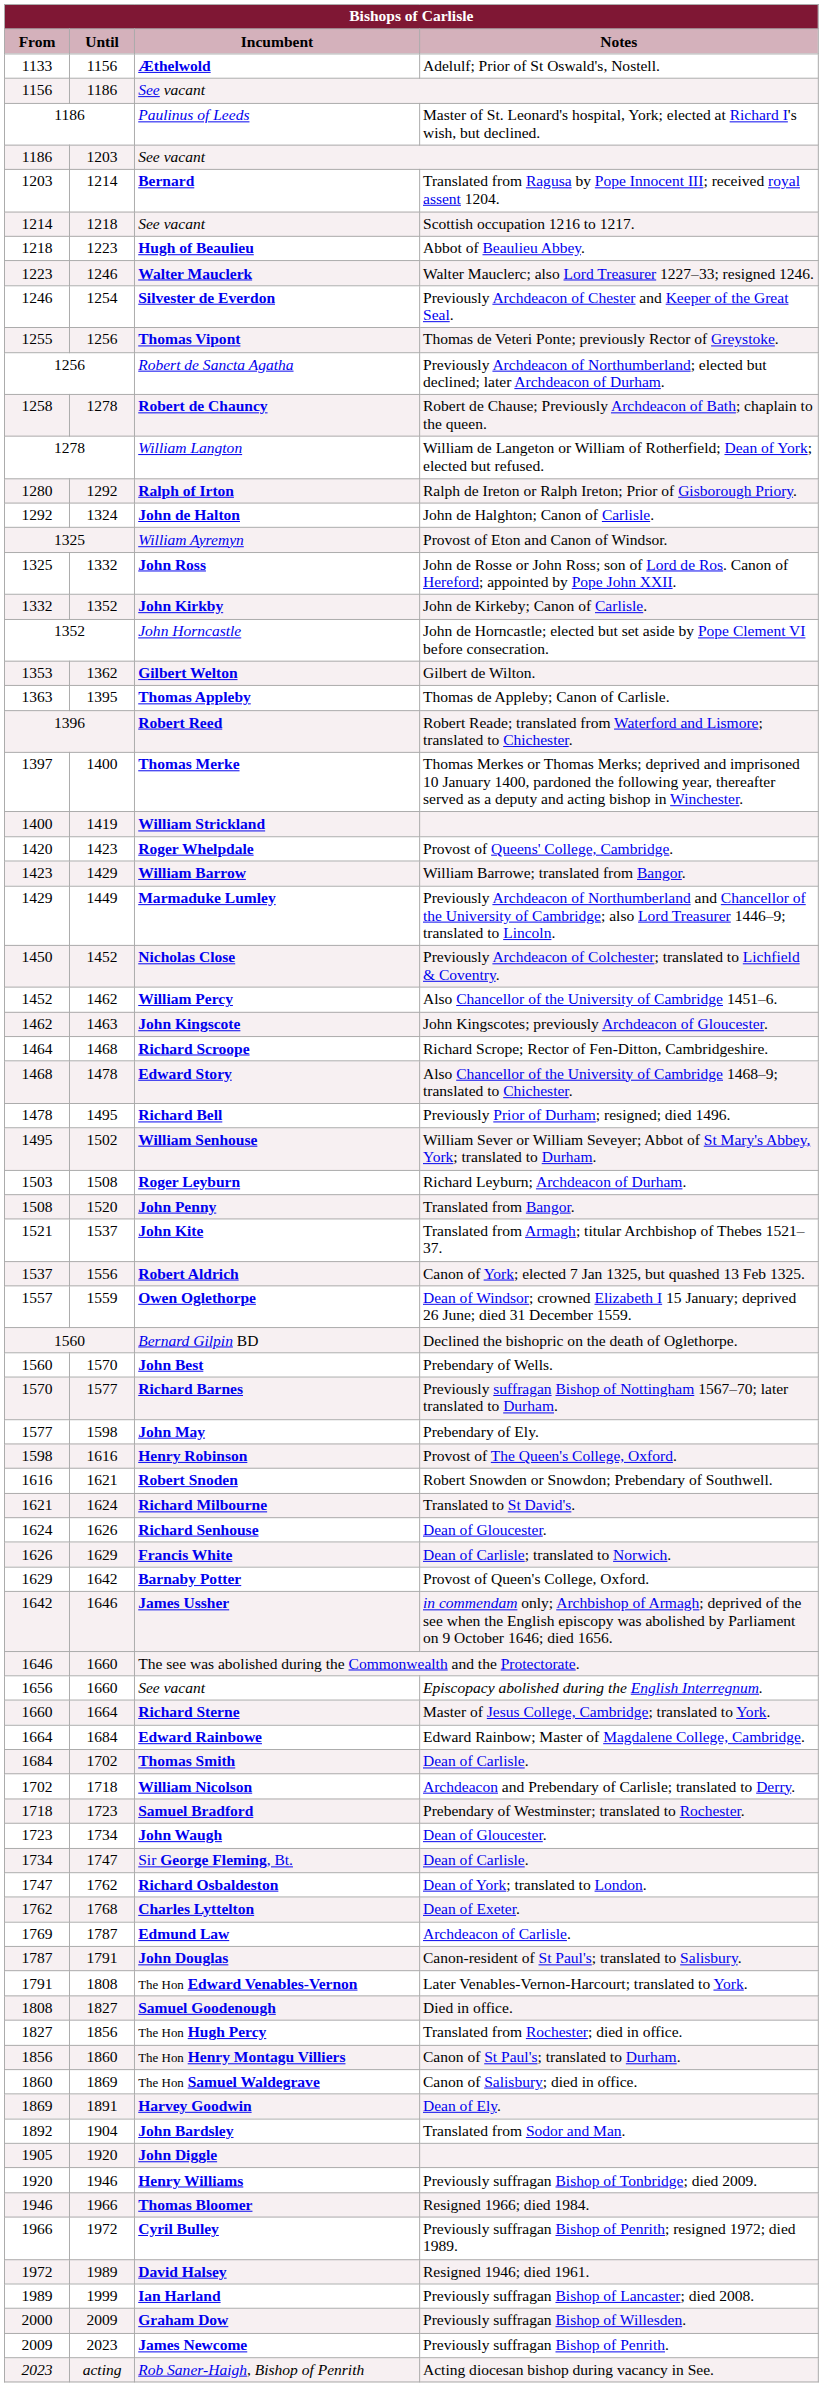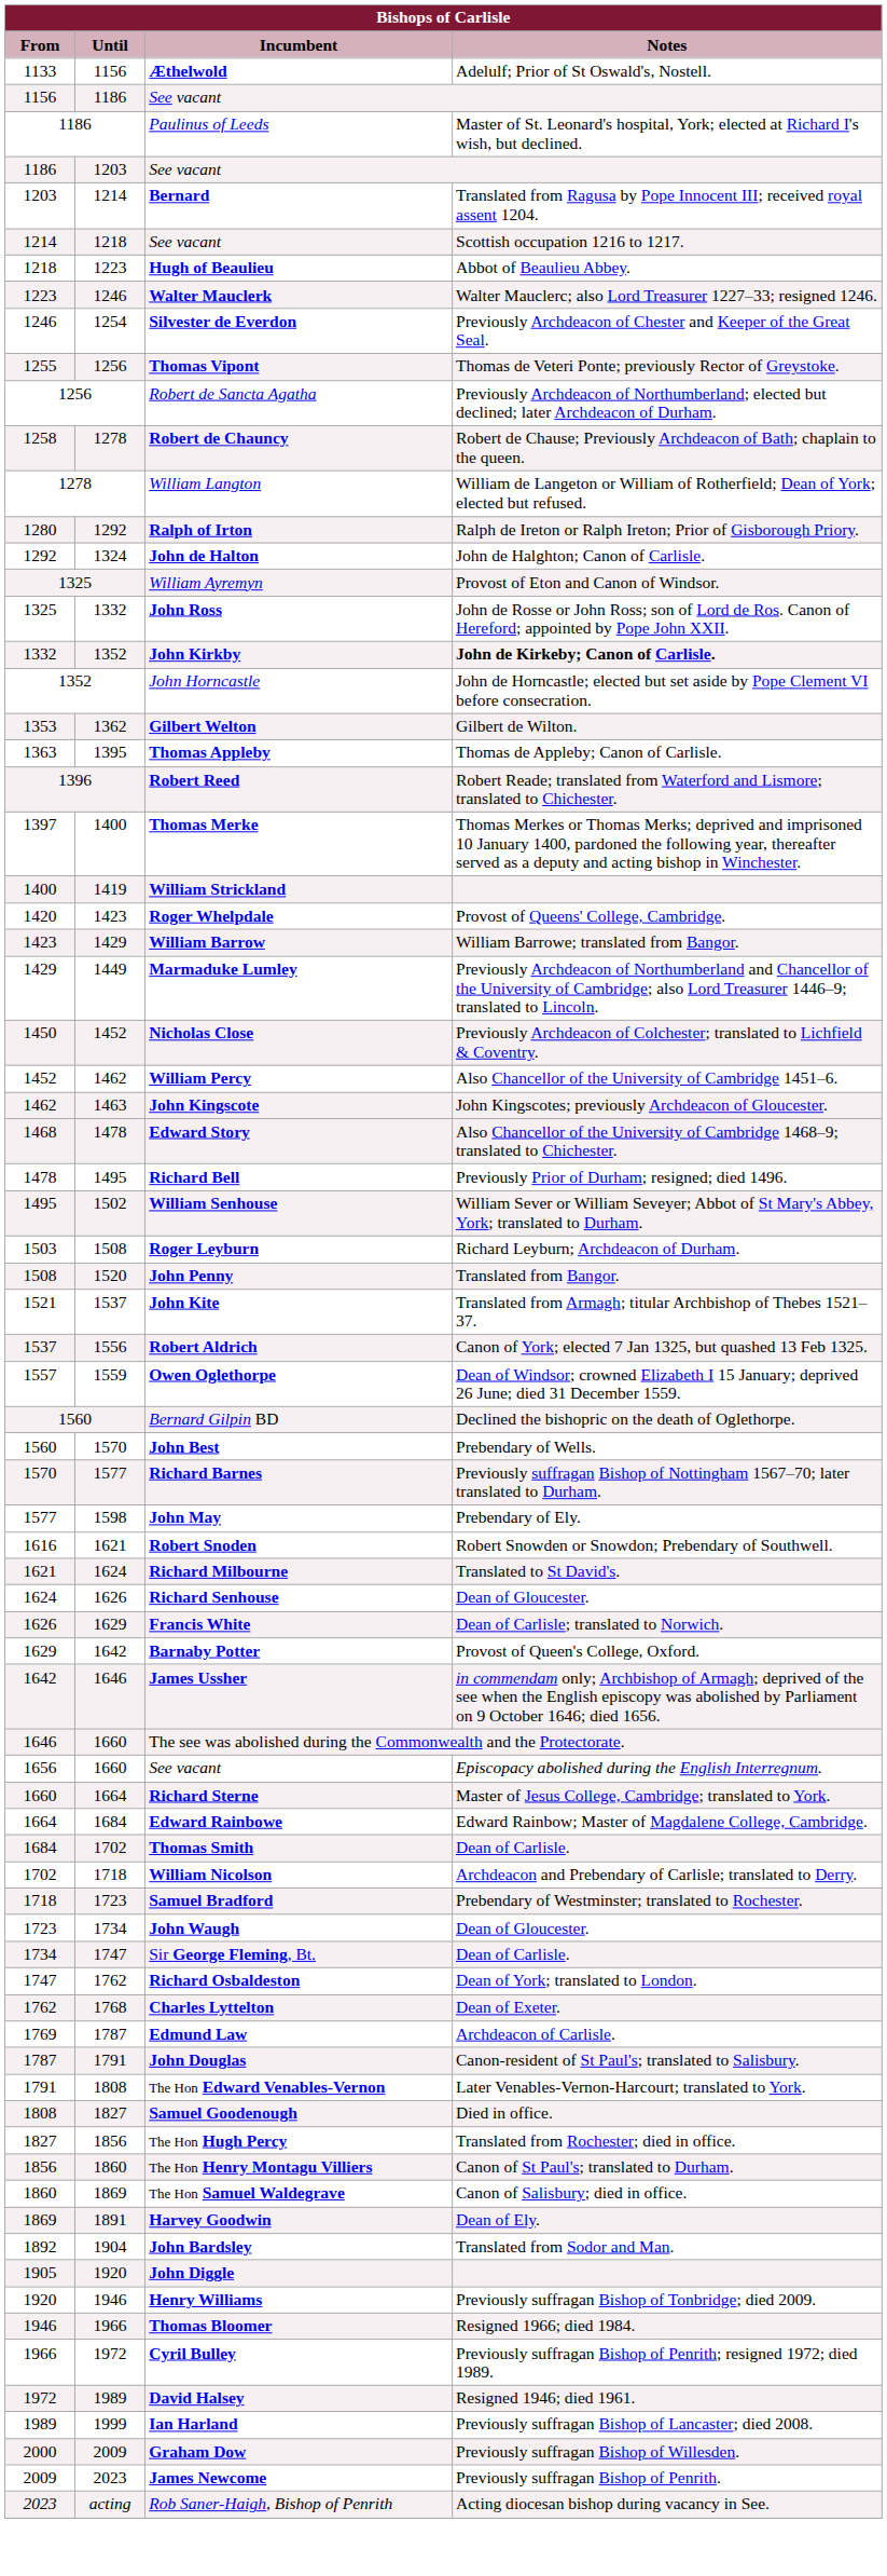John Kirkby | Notes: normal -> bold
- row: 1464 | 1468 | Richard Scroope | Richard Scrope; Rector of Fen-Ditton, Cambridgeshire.
- row: 1598 | 1616 | Henry Robinson | Provost of The Queen's College, Oxford.
